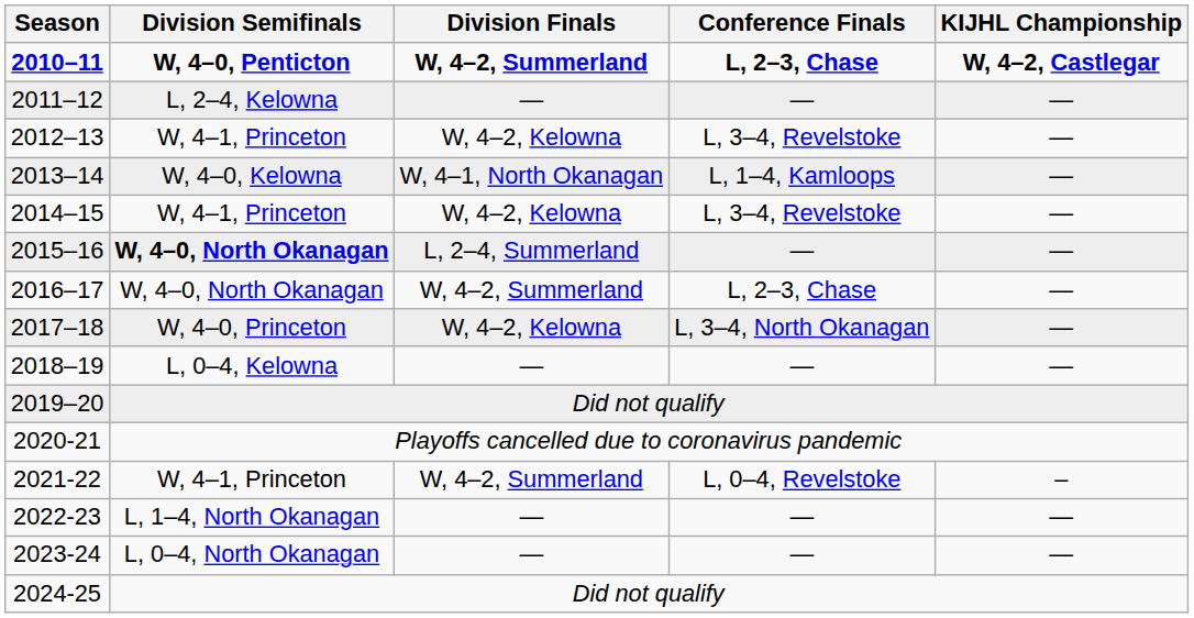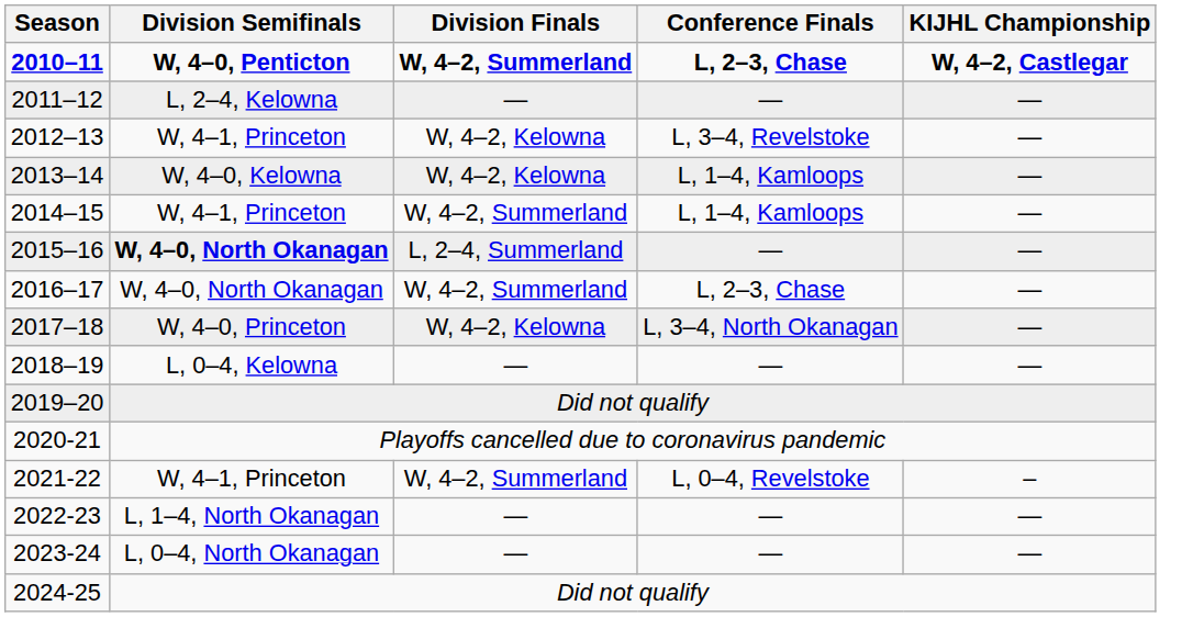2013–14 | Division Finals: W, 4–1, North Okanagan -> W, 4–2, Kelowna
2014–15 | Division Finals: W, 4–2, Kelowna -> W, 4–2, Summerland
2014–15 | Conference Finals: L, 3–4, Revelstoke -> L, 1–4, Kamloops
